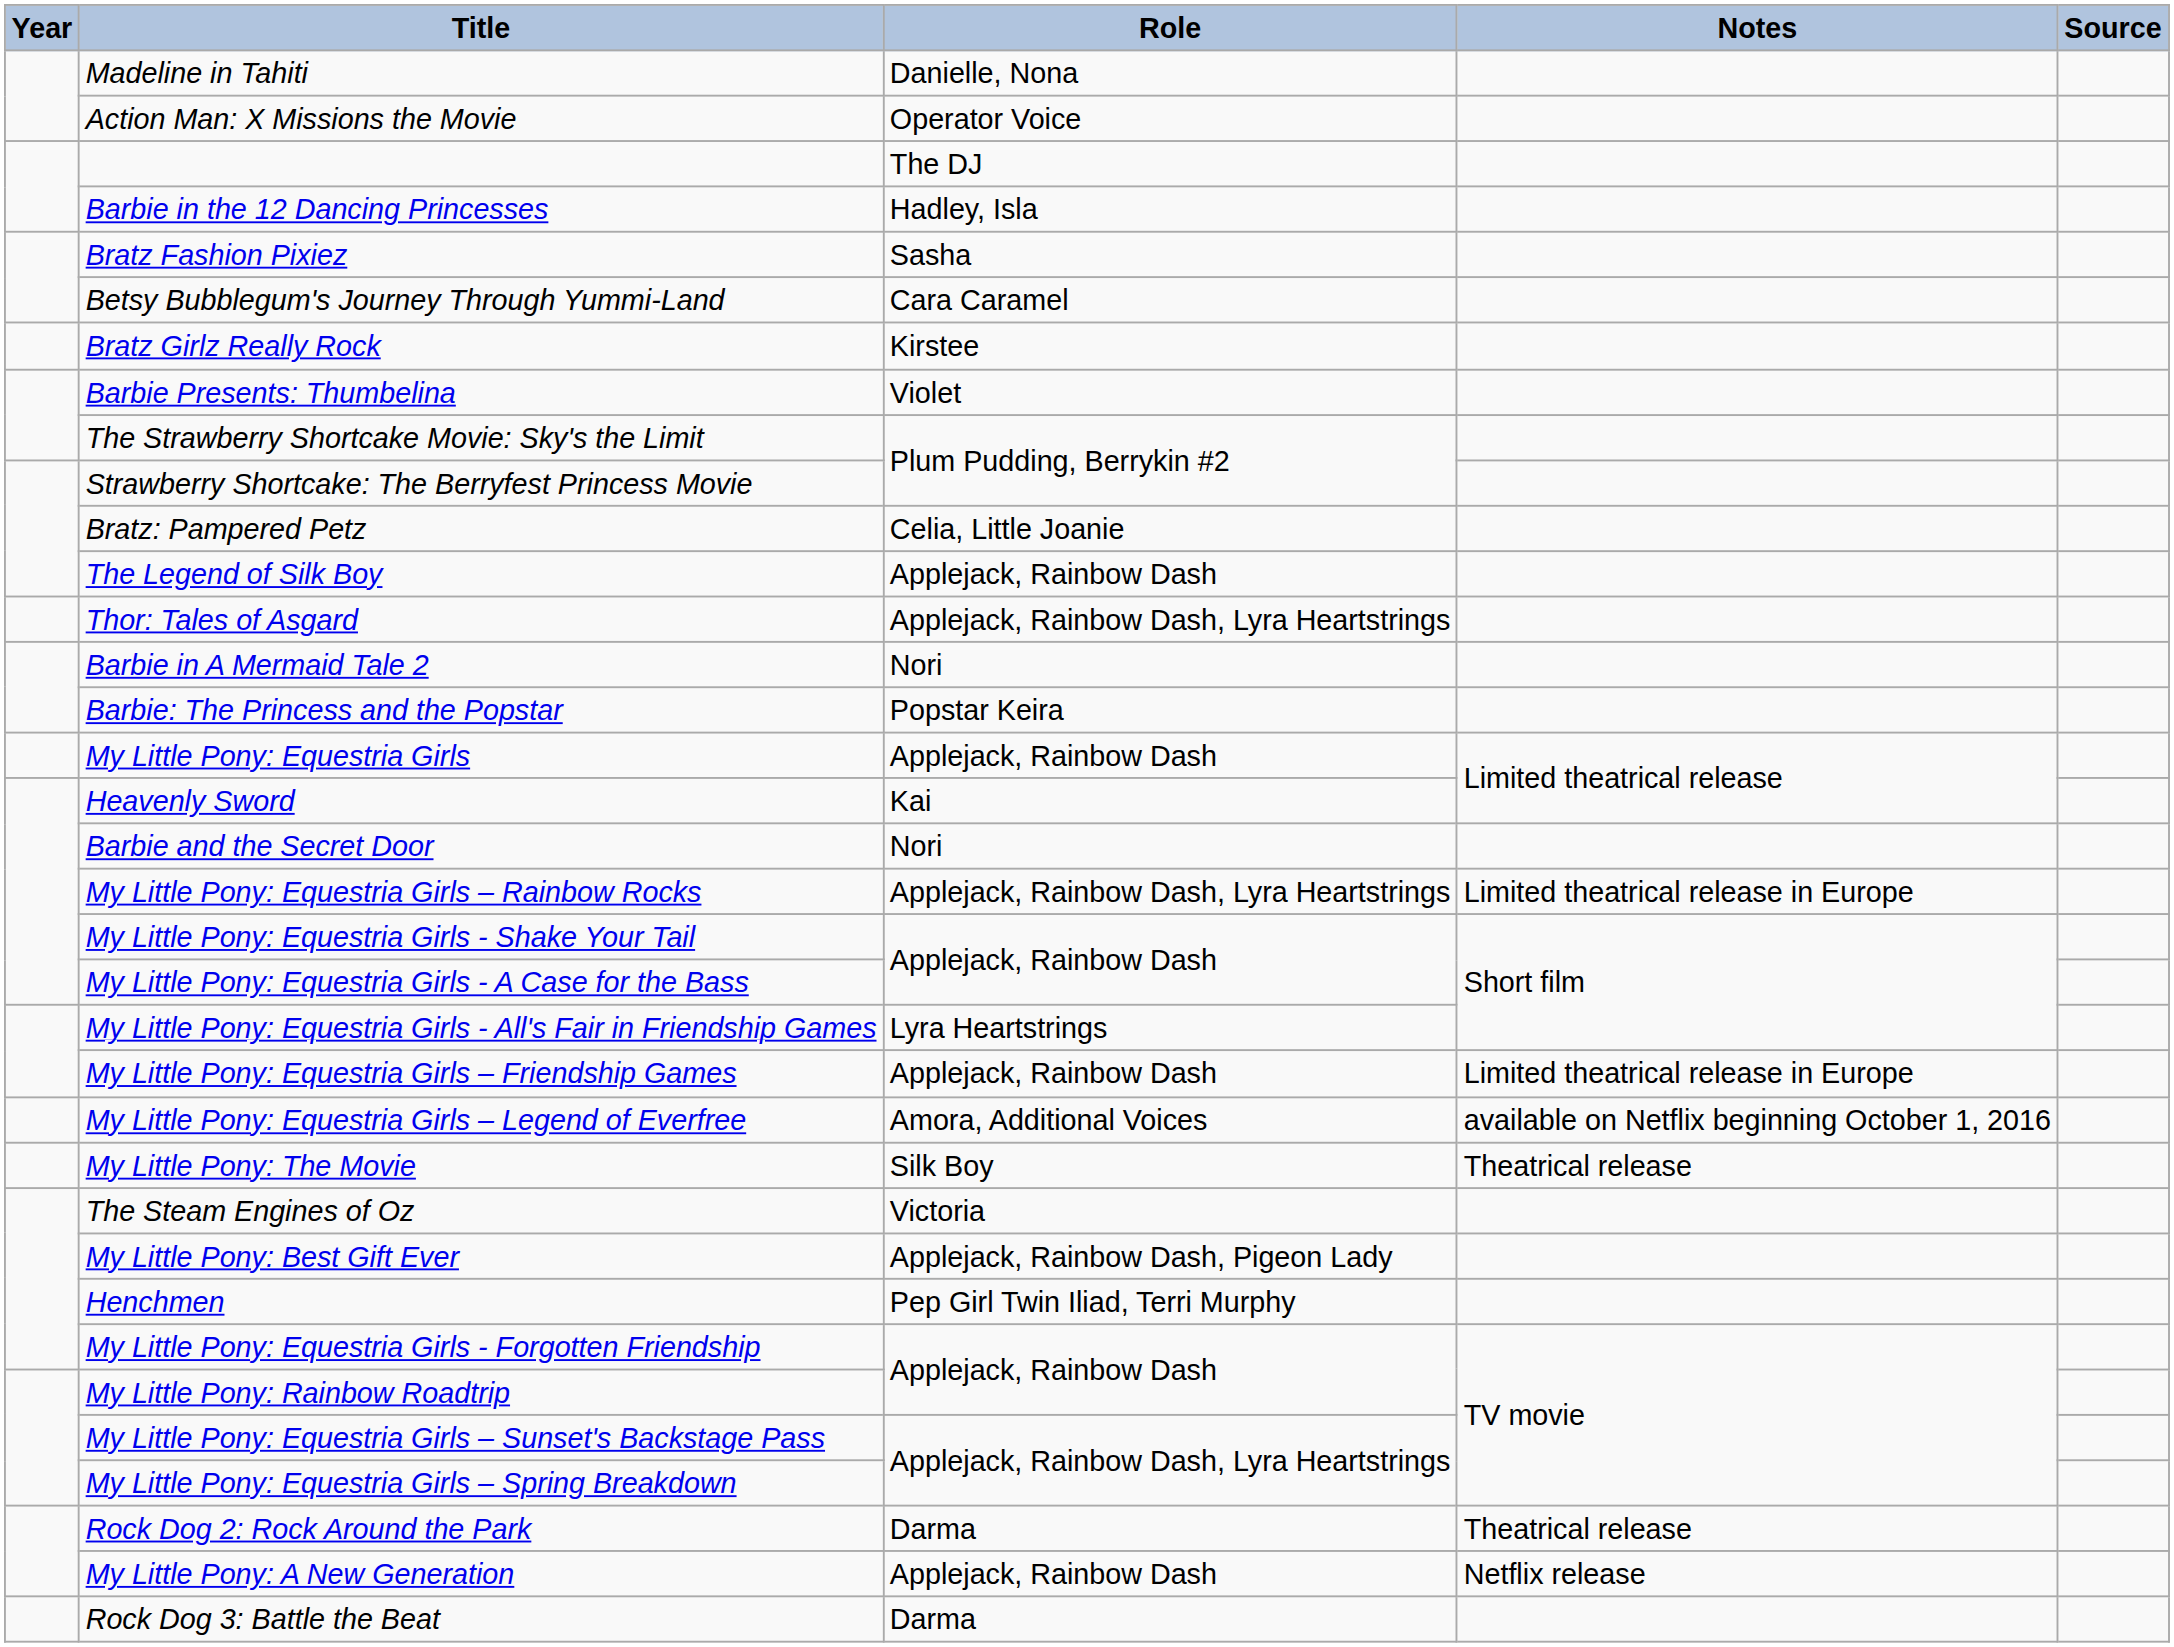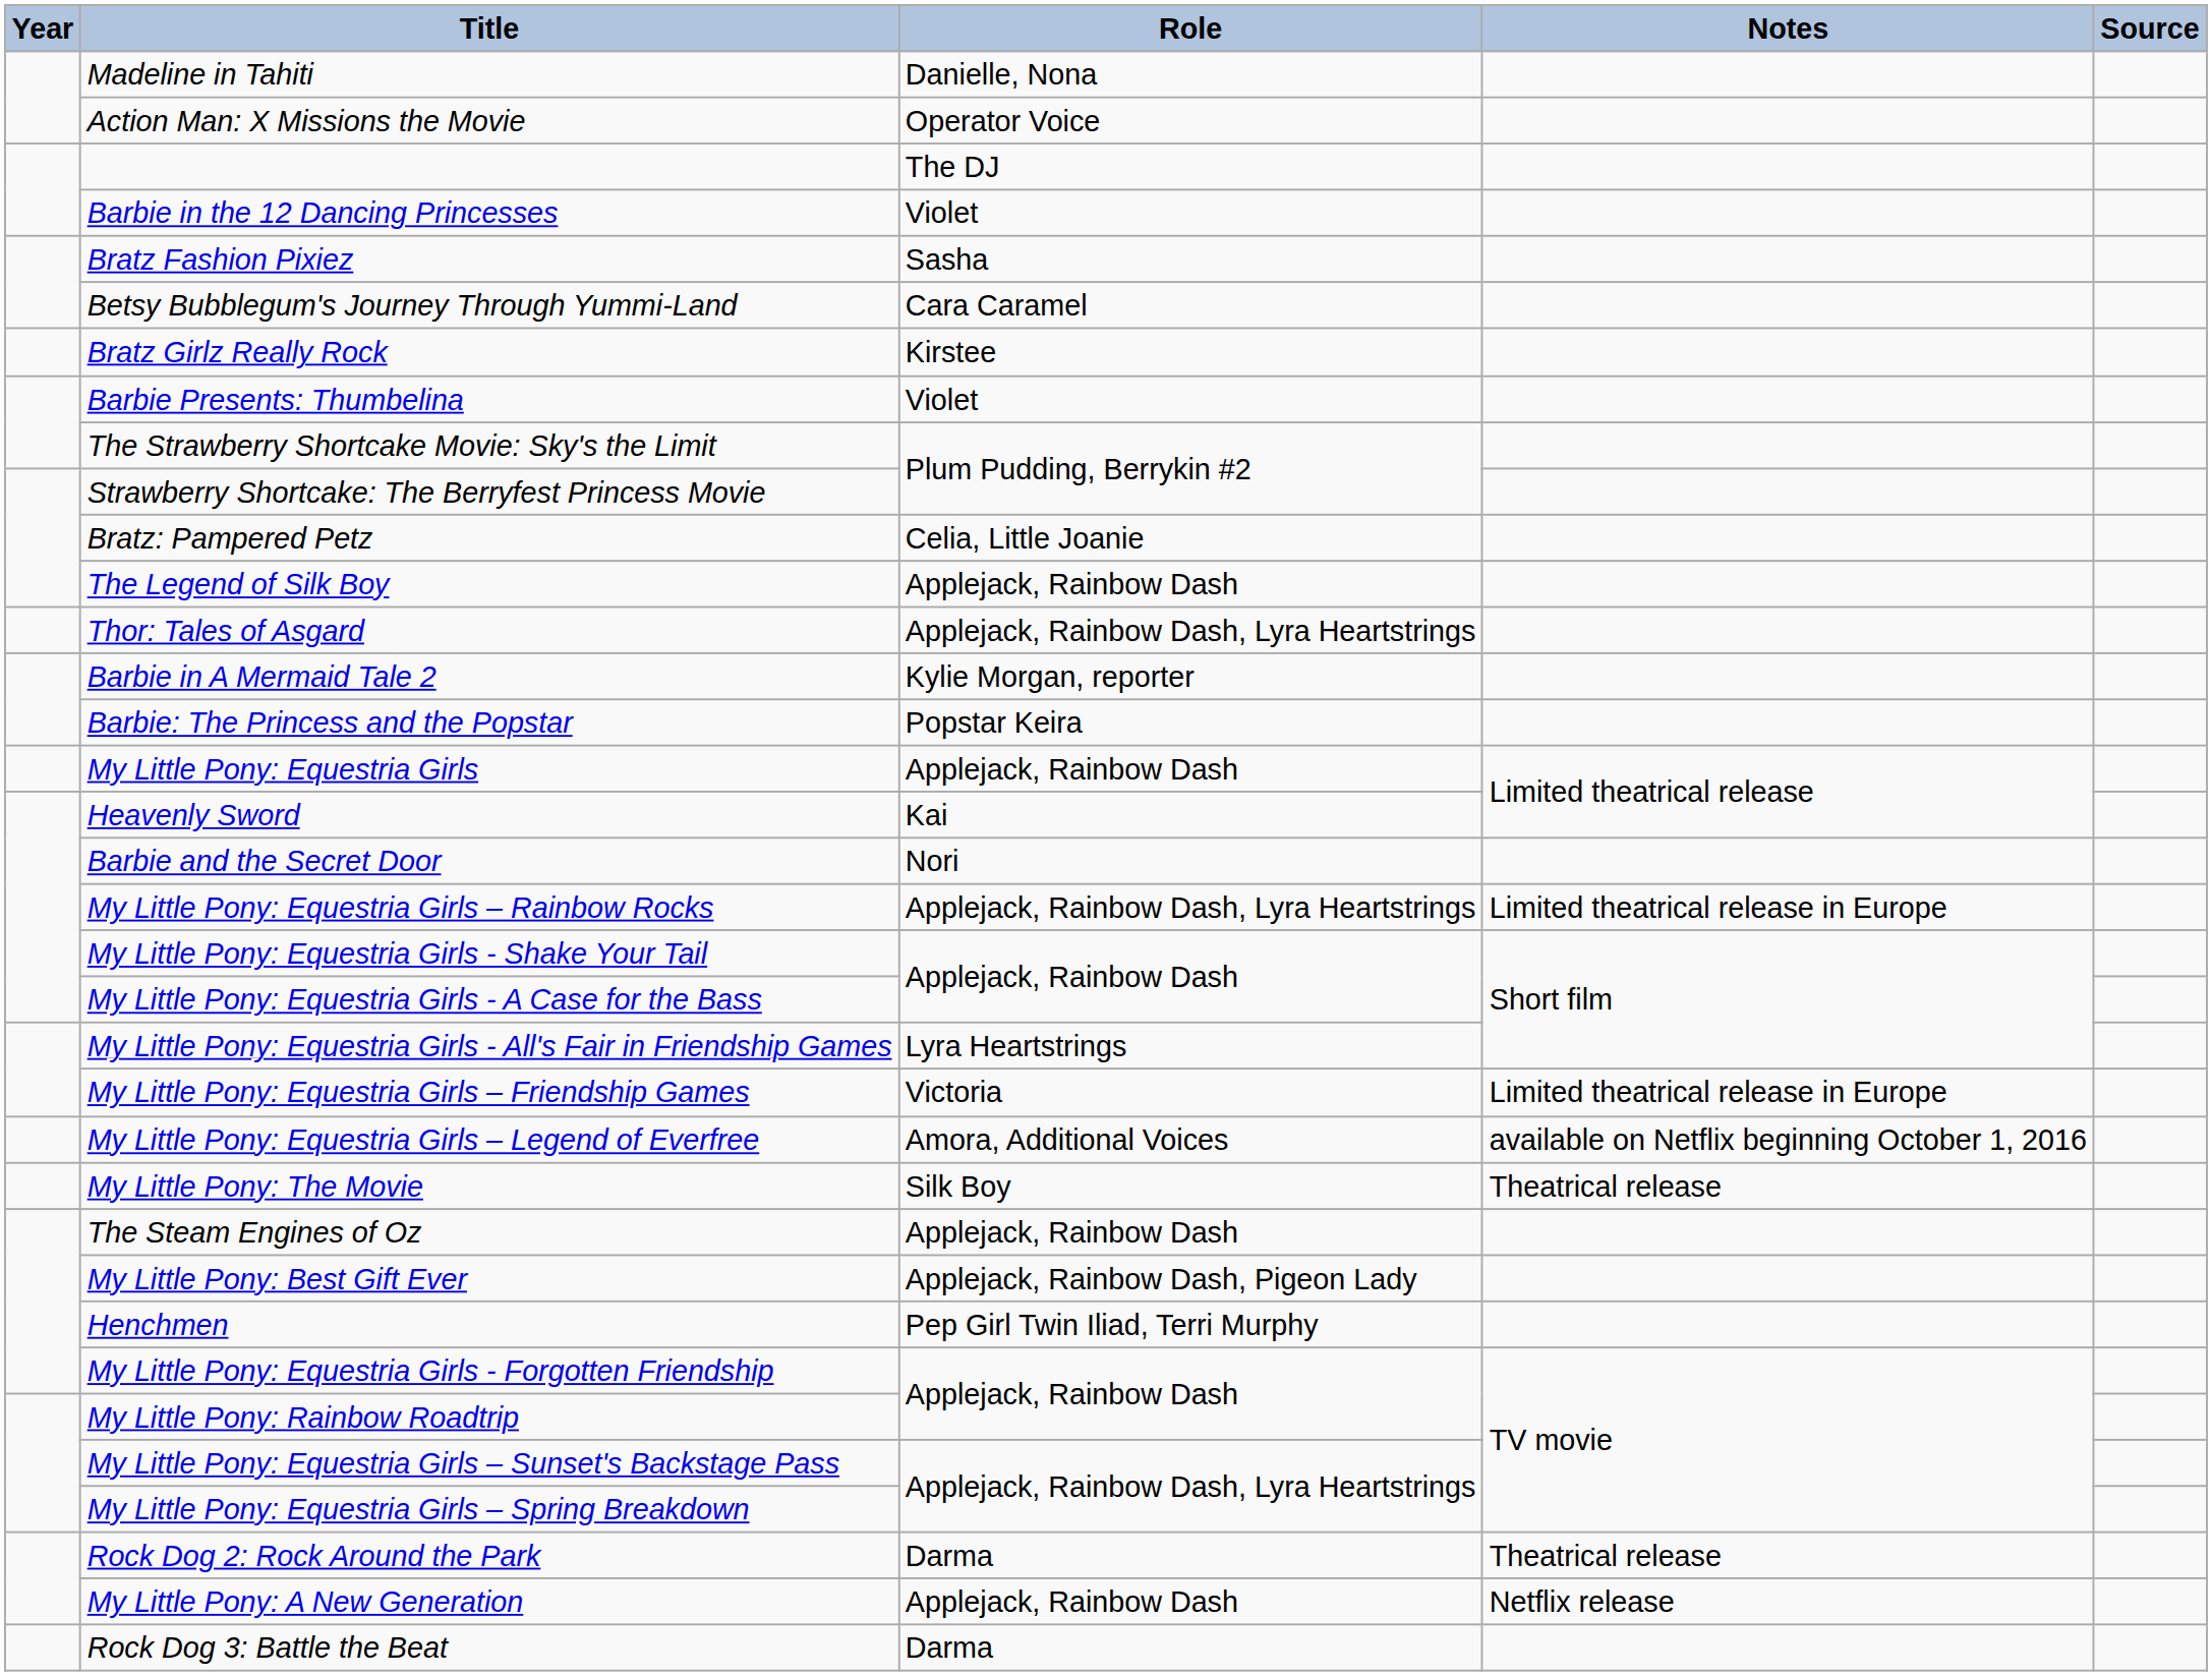Barbie in the 12 Dancing Princesses | Role: Hadley, Isla -> Violet
Barbie in A Mermaid Tale 2 | Role: Nori -> Kylie Morgan, reporter
My Little Pony: Equestria Girls – Friendship Games | Role: Applejack, Rainbow Dash -> Victoria
The Steam Engines of Oz | Role: Victoria -> Applejack, Rainbow Dash
